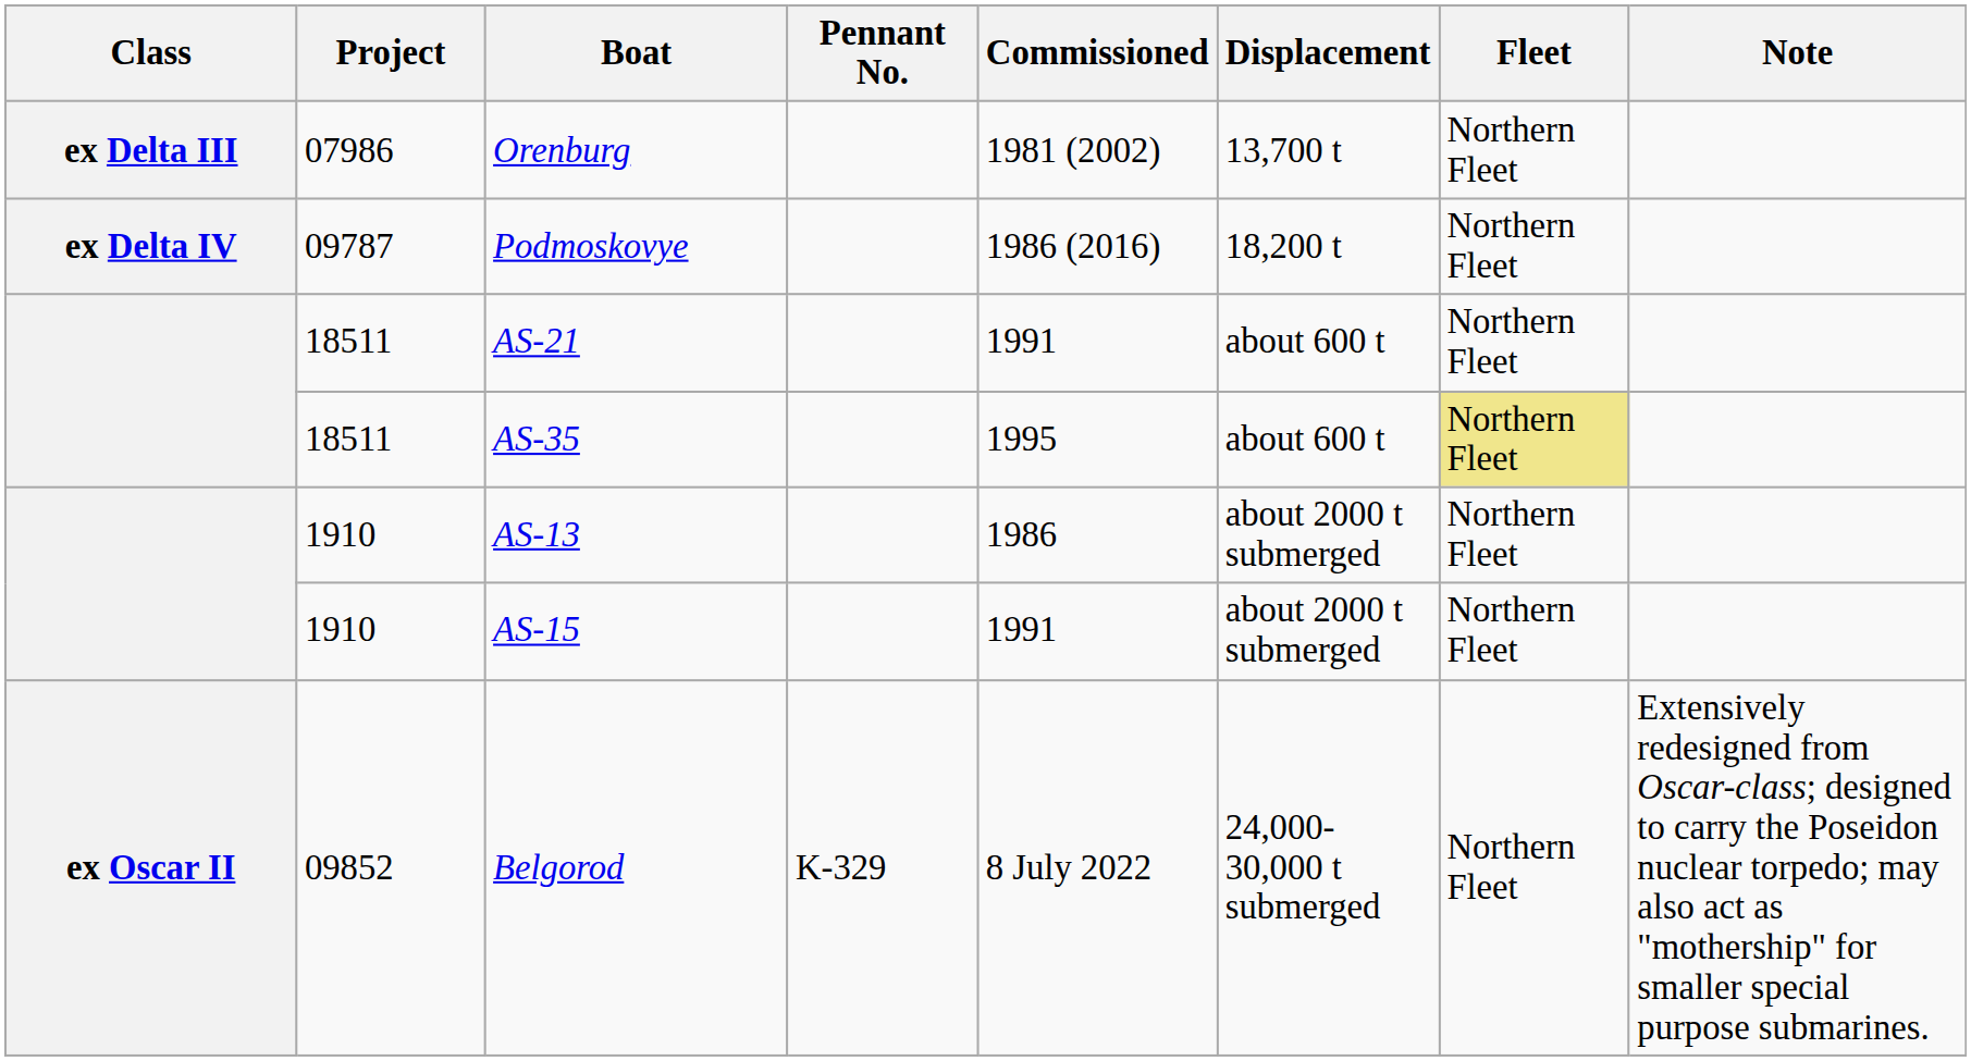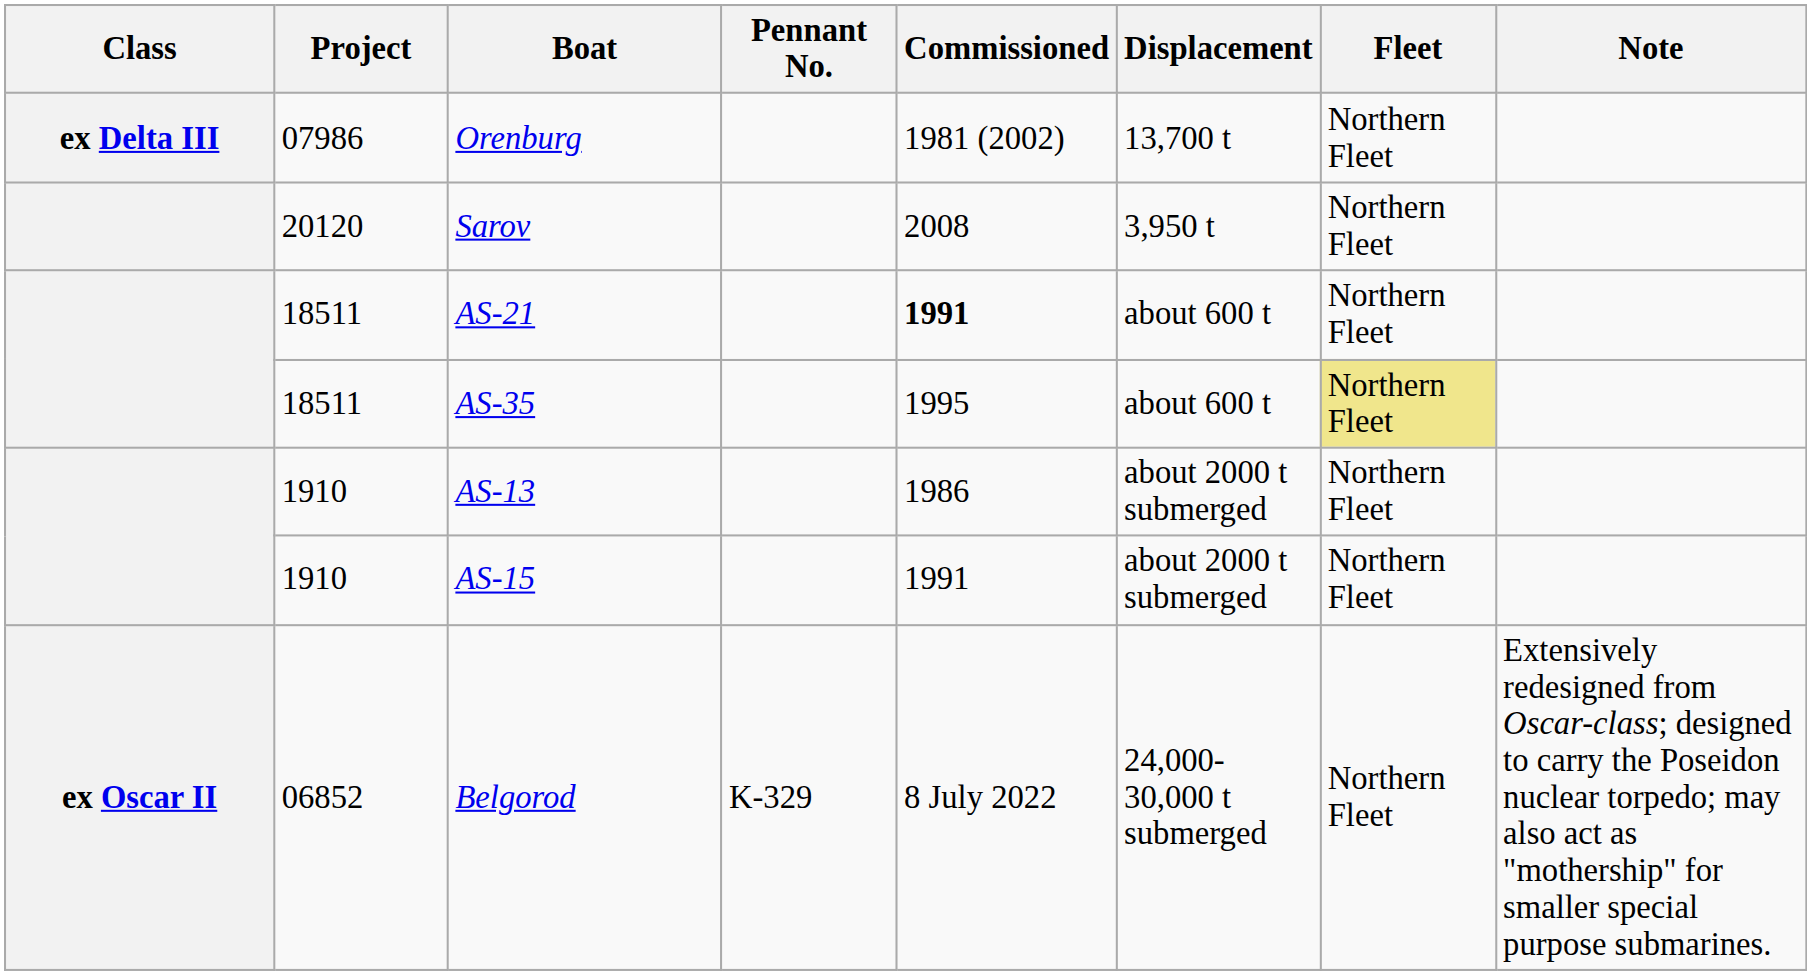- row: ex Delta IV | 09787 | Podmoskovye | 1986 (2016) | 18,200 t | Northern Fleet
+ row: 20120 | Sarov | 2008 | 3,950 t | Northern Fleet
AS-21 | Commissioned: normal -> bold
Belgorod | Project: 09852 -> 06852
